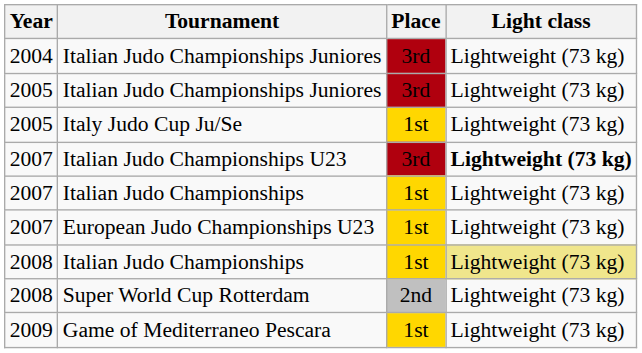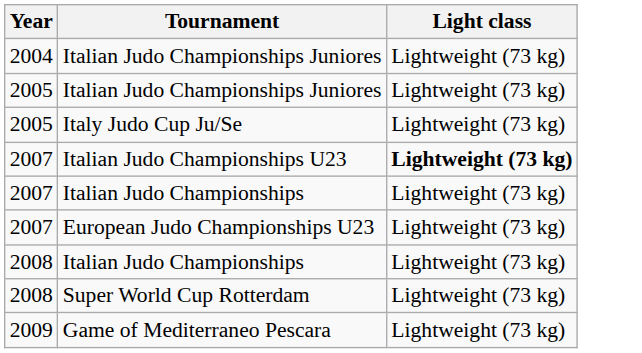- column: Place | 3rd | 3rd | 1st | 3rd | 1st | 1st | 1st | 2nd | 1st
2008 / Italian Judo Championships | Light class: khaki background -> no background
